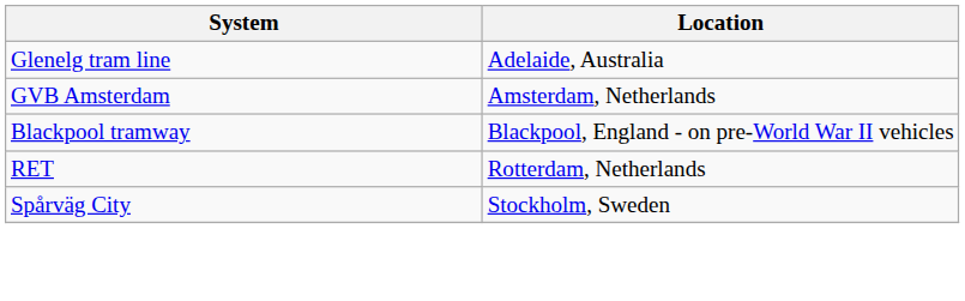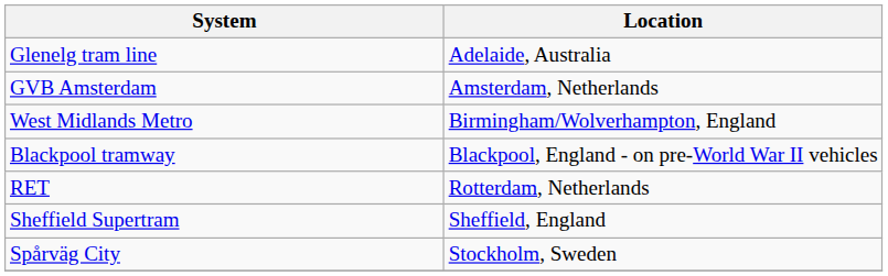+ row: West Midlands Metro | Birmingham/Wolverhampton, England
+ row: Sheffield Supertram | Sheffield, England
